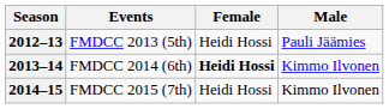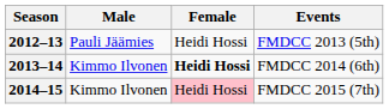columns swapped: Male <-> Events
2014–15 | Female: no background -> pink background
